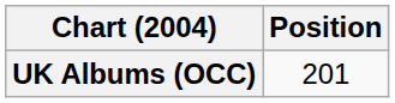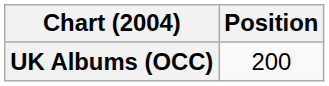UK Albums (OCC) | Position: 201 -> 200
